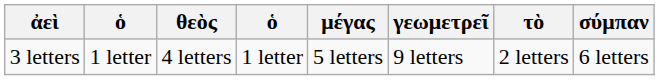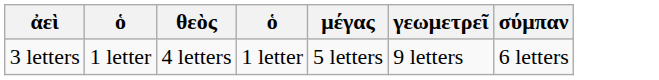- column: τὸ | 2 letters
